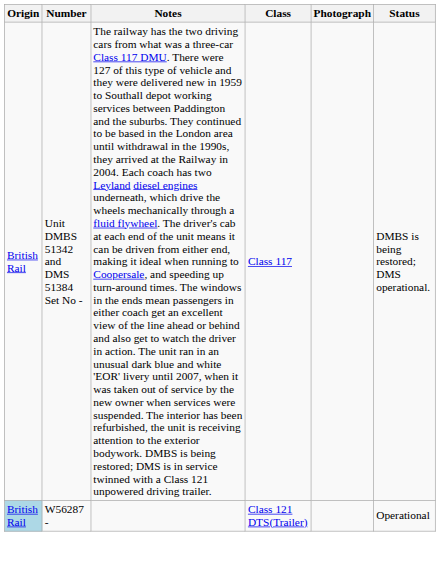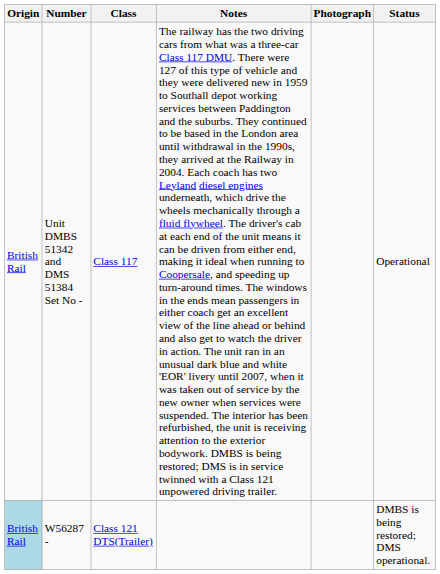columns swapped: Class <-> Notes
Unit DMBS 51342 and DMS 51384 Set No - | Status: DMBS is being restored; DMS operational. -> Operational
W56287 - | Status: Operational -> DMBS is being restored; DMS operational.
